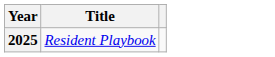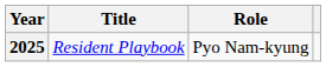+ column: Role | Pyo Nam-kyung
